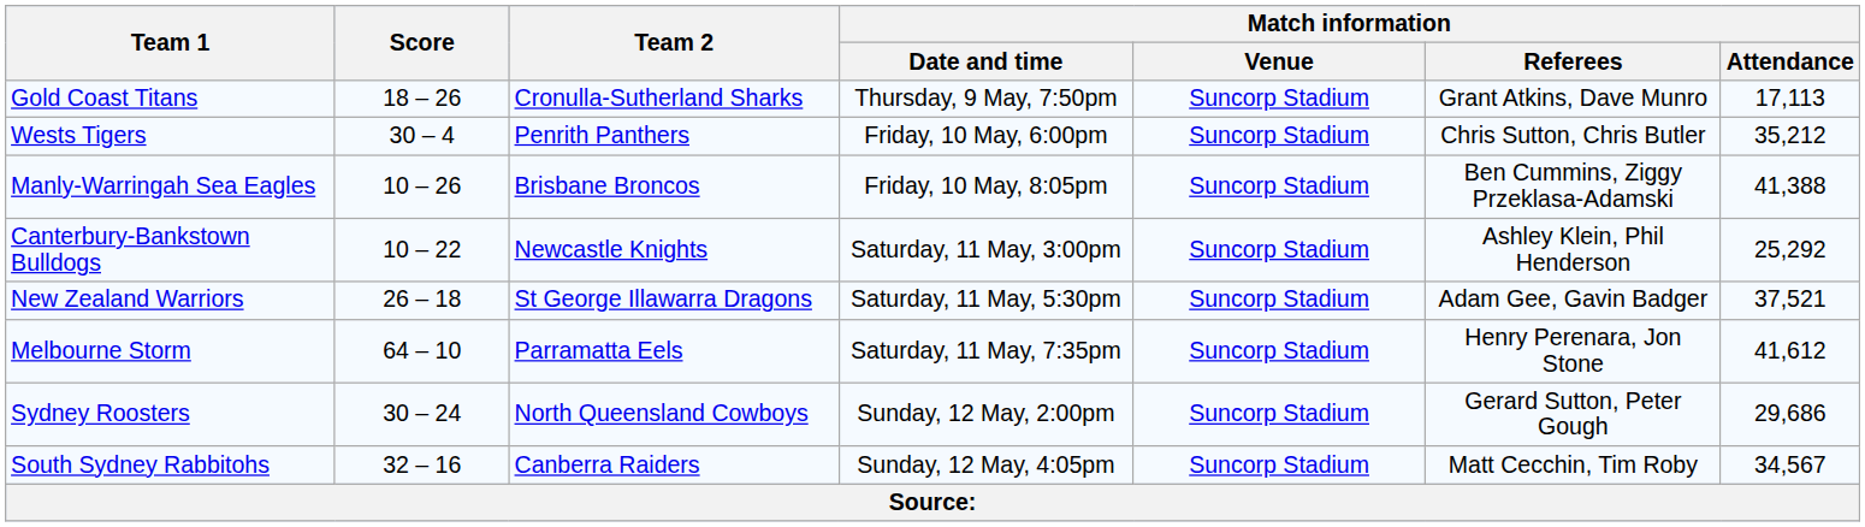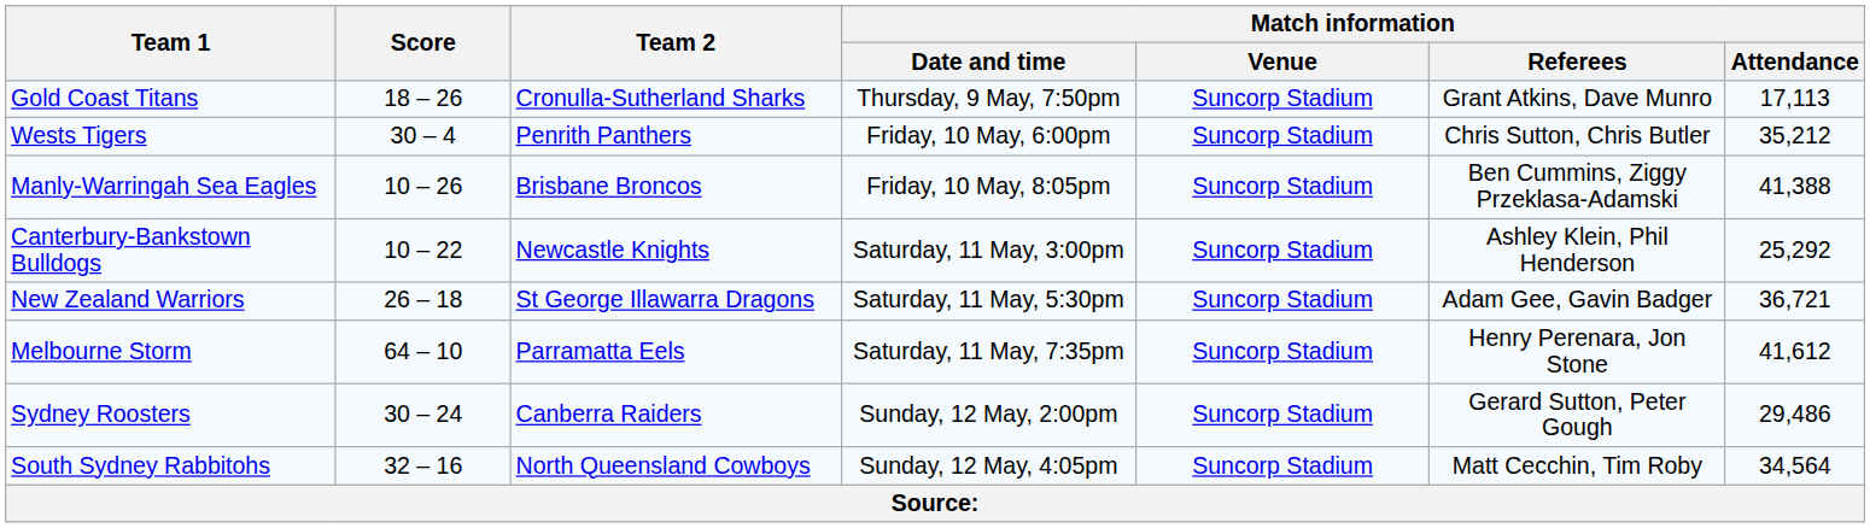New Zealand Warriors | Match information / Attendance: 37,521 -> 36,721
Sydney Roosters | Team 2: North Queensland Cowboys -> Canberra Raiders
Sydney Roosters | Match information / Attendance: 29,686 -> 29,486
South Sydney Rabbitohs | Team 2: Canberra Raiders -> North Queensland Cowboys
South Sydney Rabbitohs | Match information / Attendance: 34,567 -> 34,564
